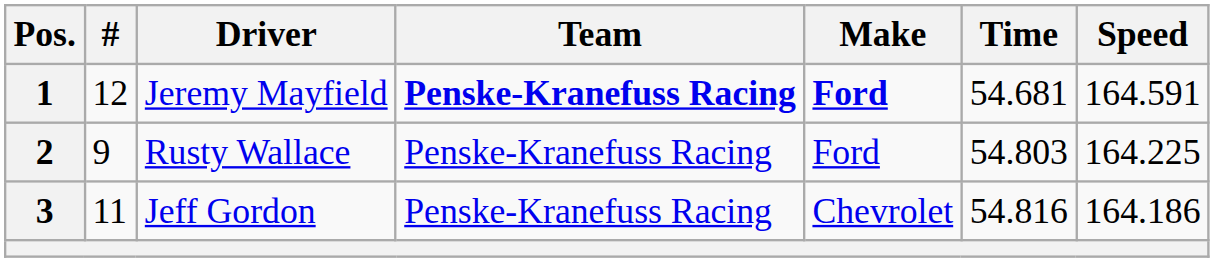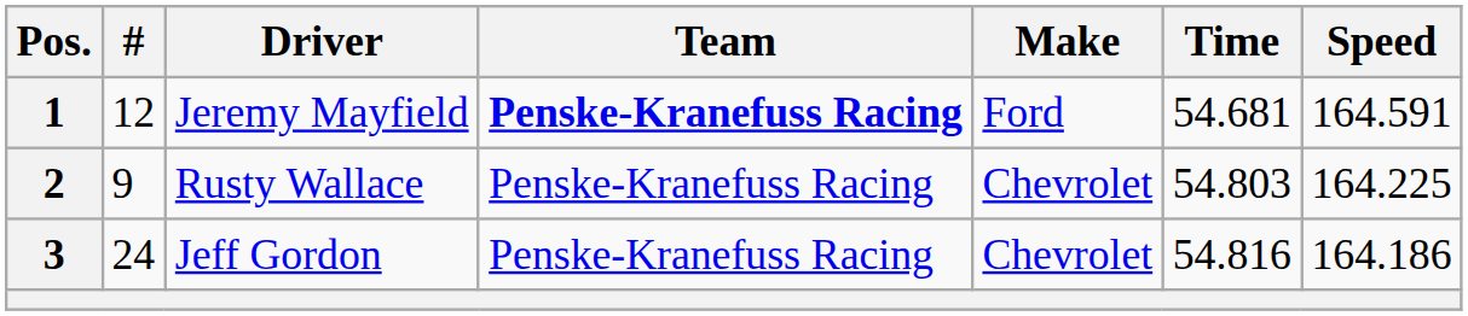Jeremy Mayfield | Make: bold -> normal
Rusty Wallace | Make: Ford -> Chevrolet
Jeff Gordon | #: 11 -> 24
